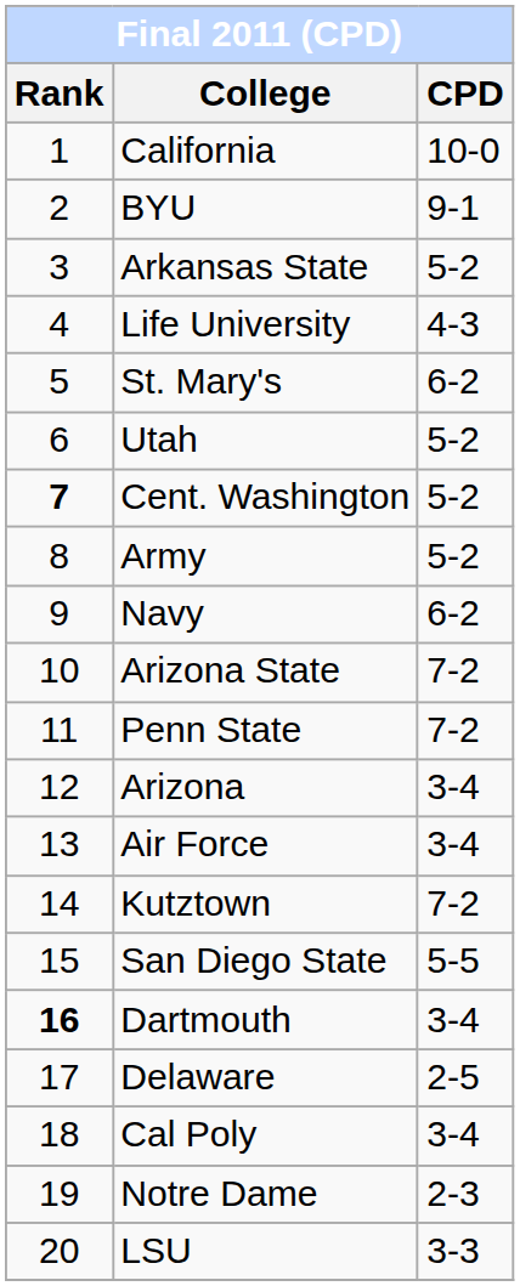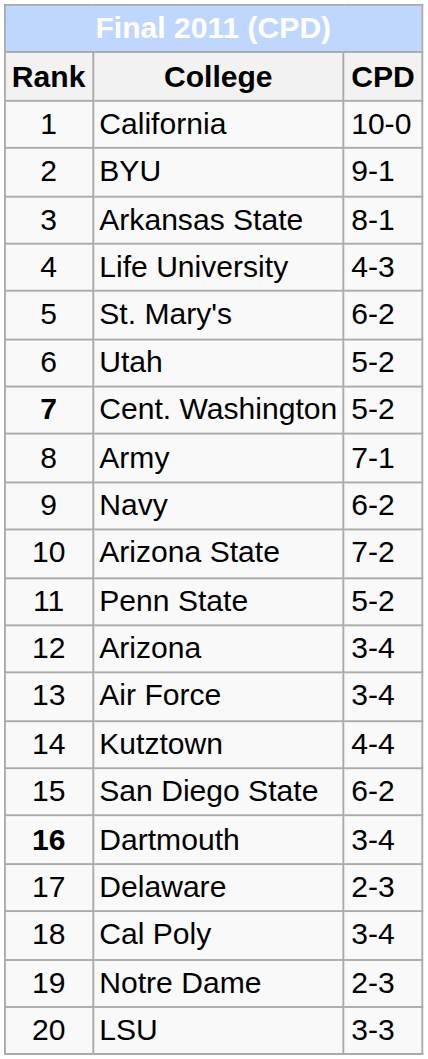Arkansas State | CPD: 5-2 -> 8-1
Army | CPD: 5-2 -> 7-1
Penn State | CPD: 7-2 -> 5-2
Kutztown | CPD: 7-2 -> 4-4
San Diego State | CPD: 5-5 -> 6-2
Delaware | CPD: 2-5 -> 2-3
